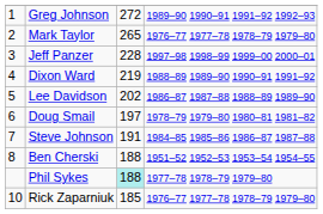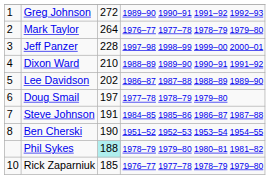Mark Taylor | column 3: 265 -> 264
Dixon Ward | column 3: 219 -> 210
Doug Smail | column 4: 1978–79 1979–80 1980–81 1981–82 -> 1977–78 1978–79 1979–80
Ben Cherski | column 3: 188 -> 190
Phil Sykes | column 4: 1977–78 1978–79 1979–80 -> 1978–79 1979–80 1980–81 1981–82
